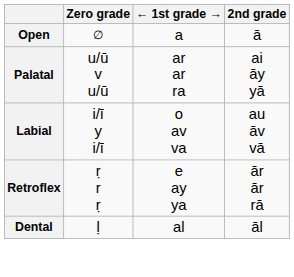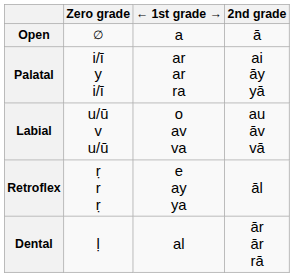Palatal | Zero grade: u/ū v u/ū -> i/ī y i/ī
Labial | Zero grade: i/ī y i/ī -> u/ū v u/ū
Retroflex | 2nd grade: ār ār rā -> āl
Dental | 2nd grade: āl -> ār ār rā
